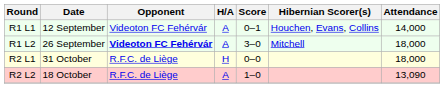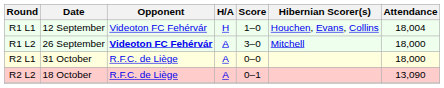R1 L1 | H/A: A -> H
R1 L1 | Score: 0–1 -> 1–0
R1 L1 | Attendance: 14,000 -> 18,004
R2 L1 | H/A: H -> A
R2 L2 | Score: 1–0 -> 0–1
